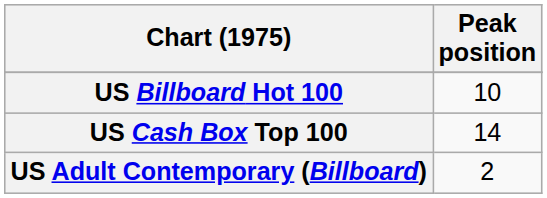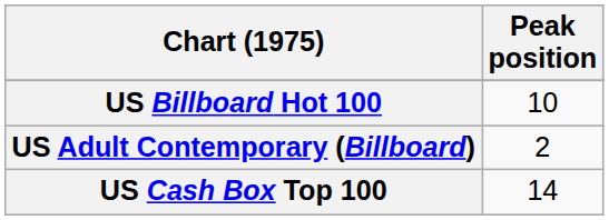rows swapped: US Adult Contemporary (Billboard) <-> US Cash Box Top 100
